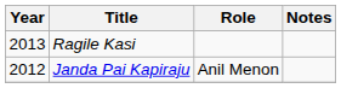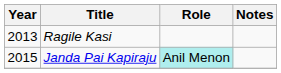Janda Pai Kapiraju | Year: 2012 -> 2015
Janda Pai Kapiraju | Role: no background -> paleturquoise background
